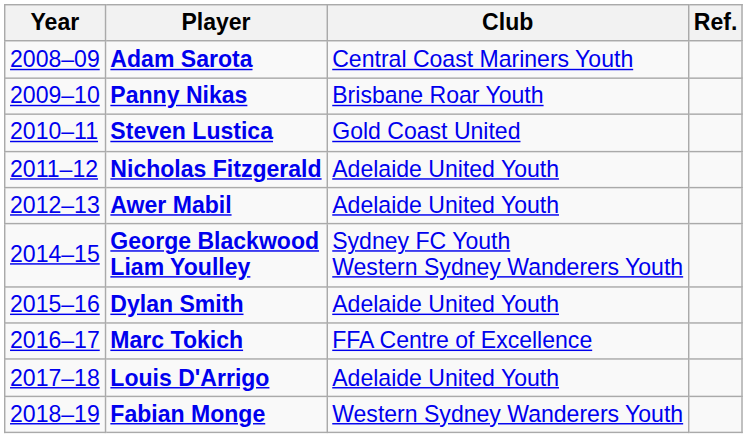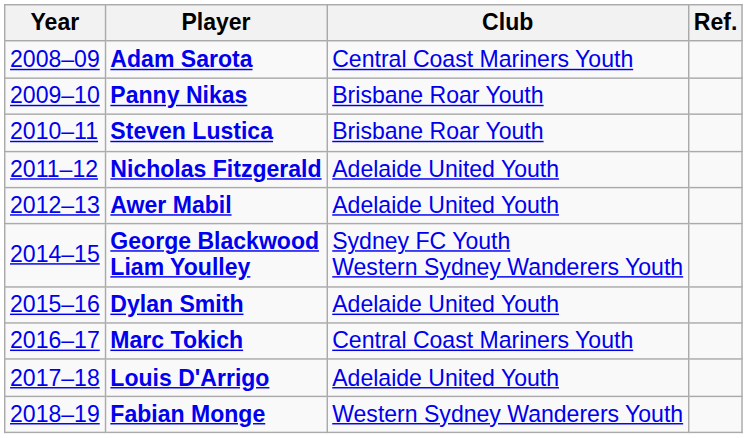Steven Lustica | Club: Gold Coast United -> Brisbane Roar Youth
Marc Tokich | Club: FFA Centre of Excellence -> Central Coast Mariners Youth
